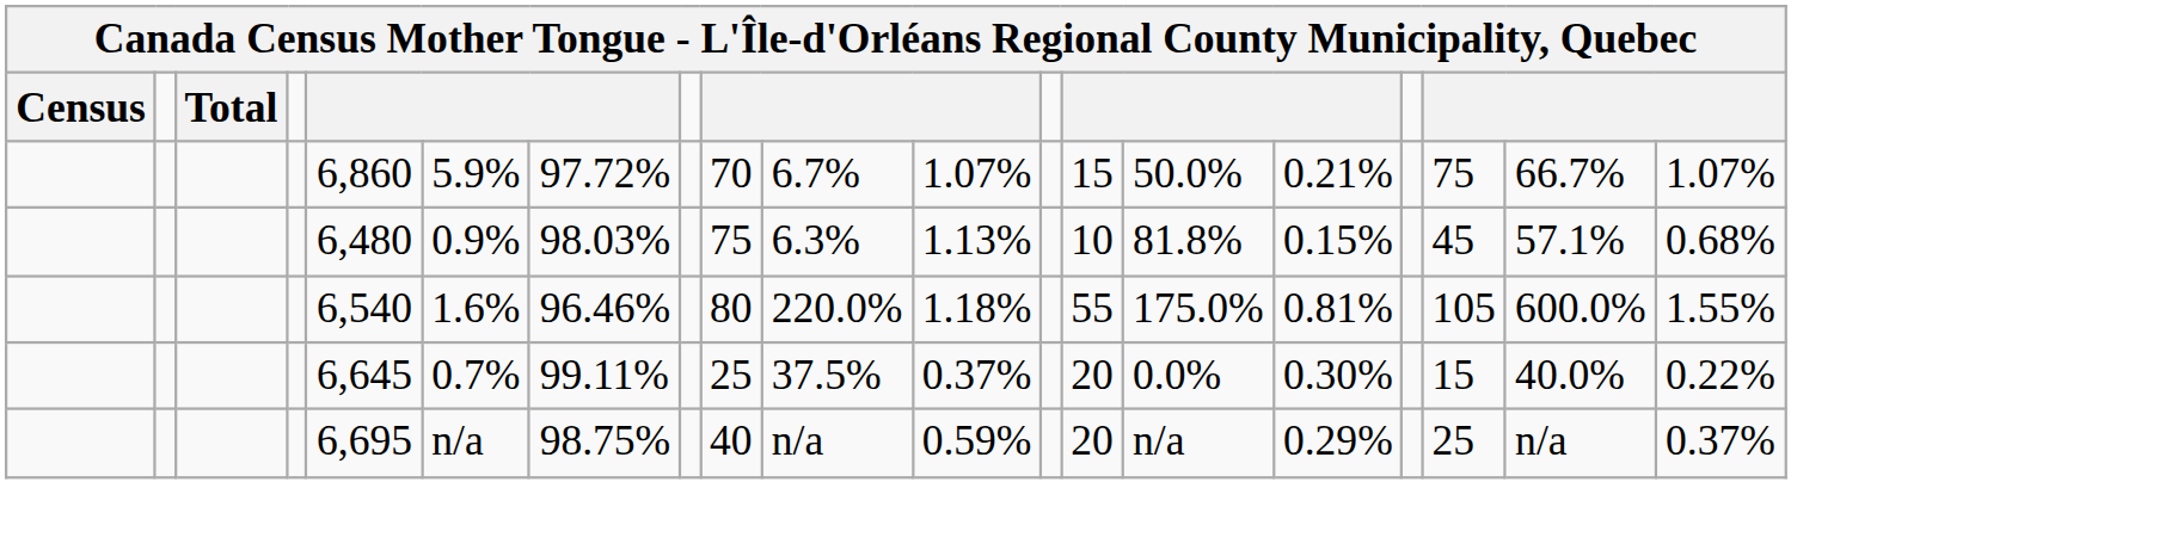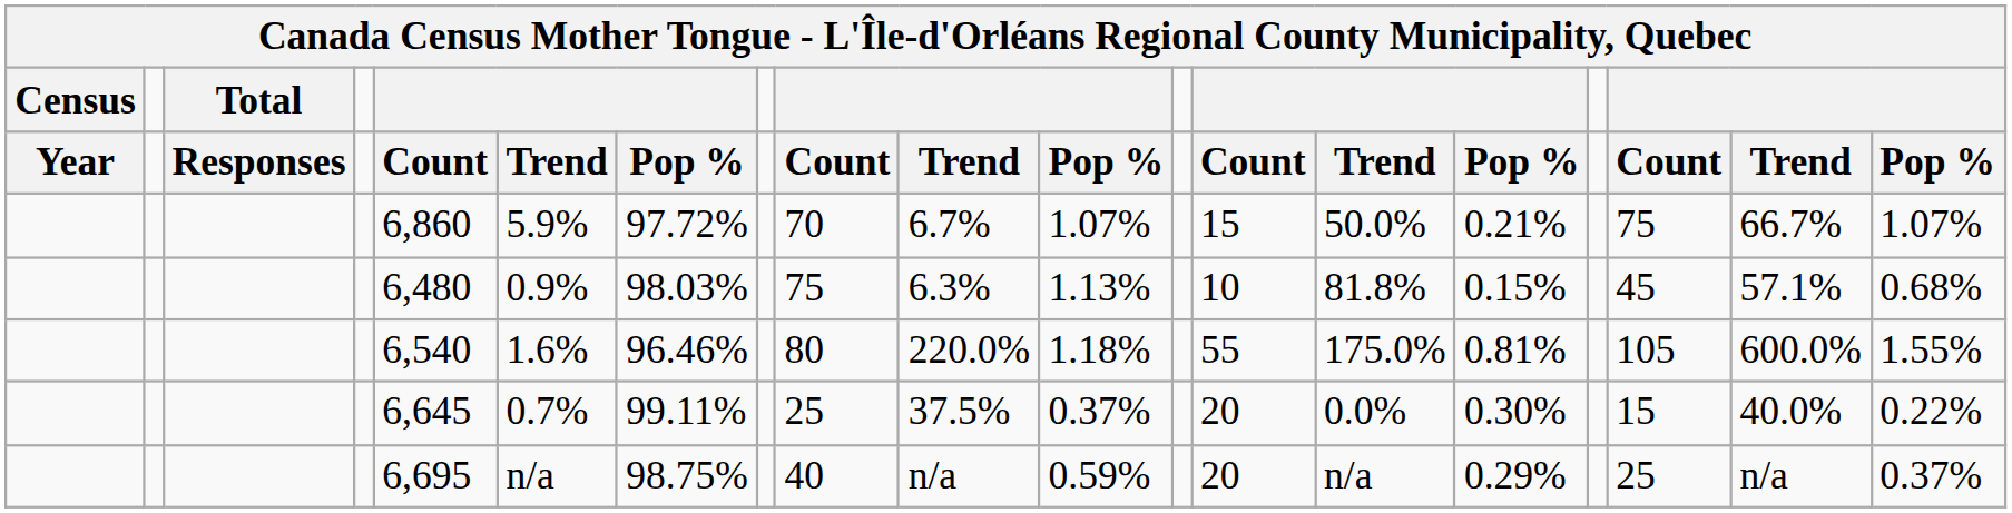+ row: Year | Responses | Count | Trend | Pop % | Count | Trend | Pop % | Count | Trend | Pop % | Count | Trend | Pop %
